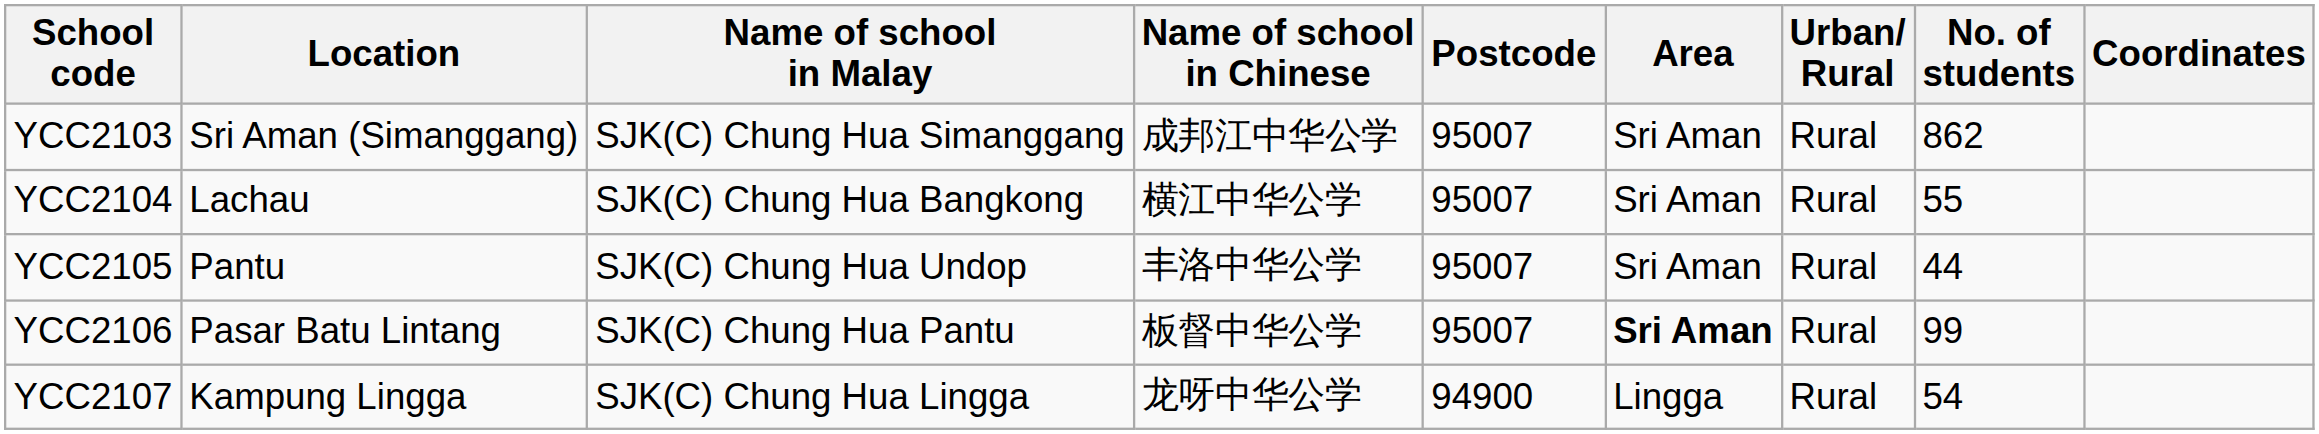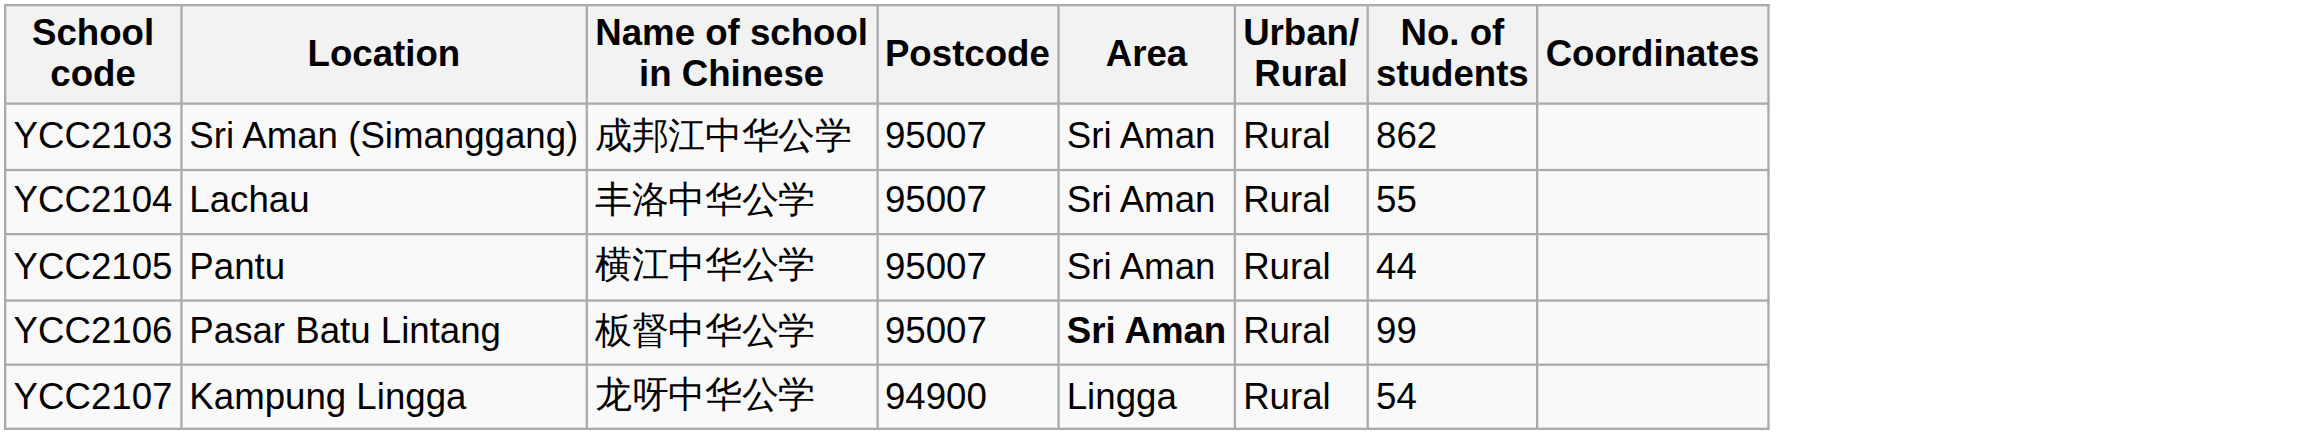- column: Name of school in Malay | SJK(C) Chung Hua Simanggang | SJK(C) Chung Hua Bangkong | SJK(C) Chung Hua Undop | SJK(C) Chung Hua Pantu | SJK(C) Chung Hua Lingga
YCC2104 | Name of school in Chinese: 横江中华公学 -> 丰洛中华公学
YCC2105 | Name of school in Chinese: 丰洛中华公学 -> 横江中华公学
